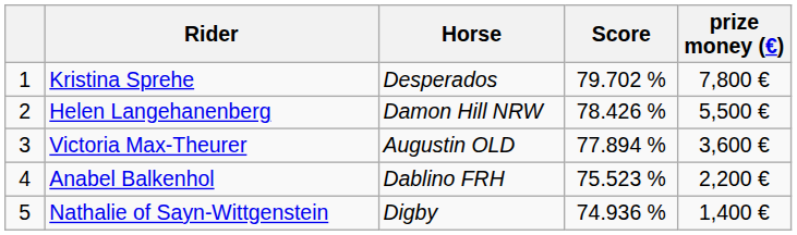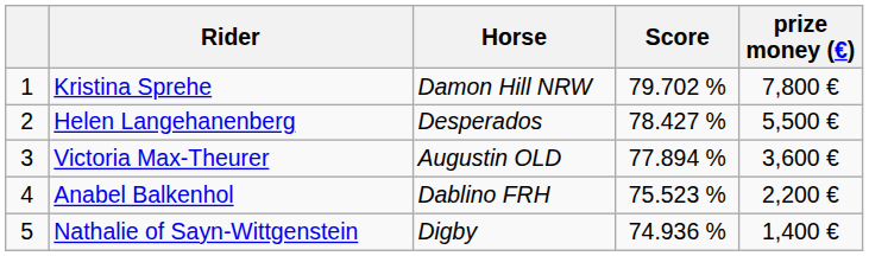Kristina Sprehe | Horse: Desperados -> Damon Hill NRW
Helen Langehanenberg | Horse: Damon Hill NRW -> Desperados
Helen Langehanenberg | Score: 78.426 % -> 78.427 %
